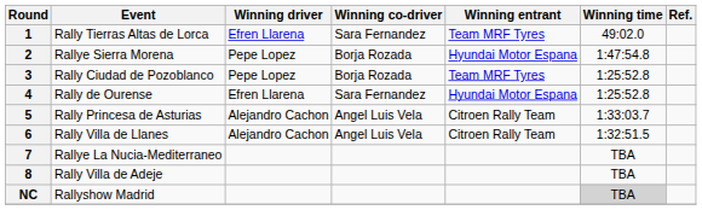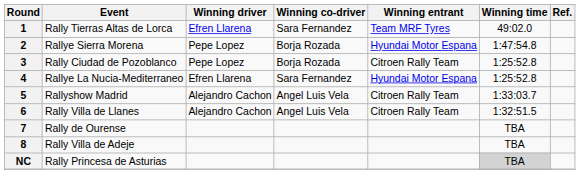3 | Winning entrant: Team MRF Tyres -> Citroen Rally Team
4 | Event: Rally de Ourense -> Rallye La Nucia-Mediterraneo
5 | Event: Rally Princesa de Asturias -> Rallyshow Madrid
7 | Event: Rallye La Nucia-Mediterraneo -> Rally de Ourense
NC | Event: Rallyshow Madrid -> Rally Princesa de Asturias
